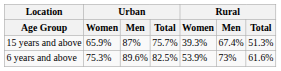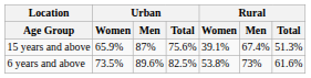15 years and above | Urban / Total: 75.7% -> 75.6%
15 years and above | Rural / Women: 39.3% -> 39.1%
6 years and above | Urban / Women: 75.3% -> 73.5%
6 years and above | Rural / Women: 53.9% -> 53.8%
